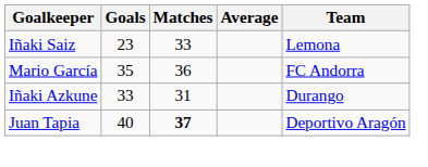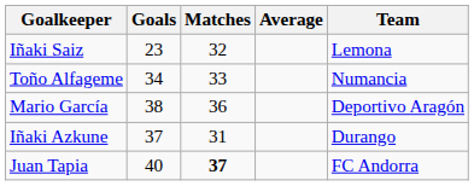Iñaki Saiz | Matches: 33 -> 32
+ row: Toño Alfageme | 34 | 33 | Numancia
Mario García | Goals: 35 -> 38
Mario García | Team: FC Andorra -> Deportivo Aragón
Iñaki Azkune | Goals: 33 -> 37
Juan Tapia | Team: Deportivo Aragón -> FC Andorra
